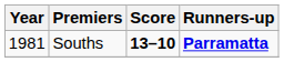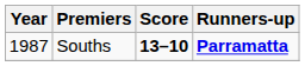Souths | Year: 1981 -> 1987
